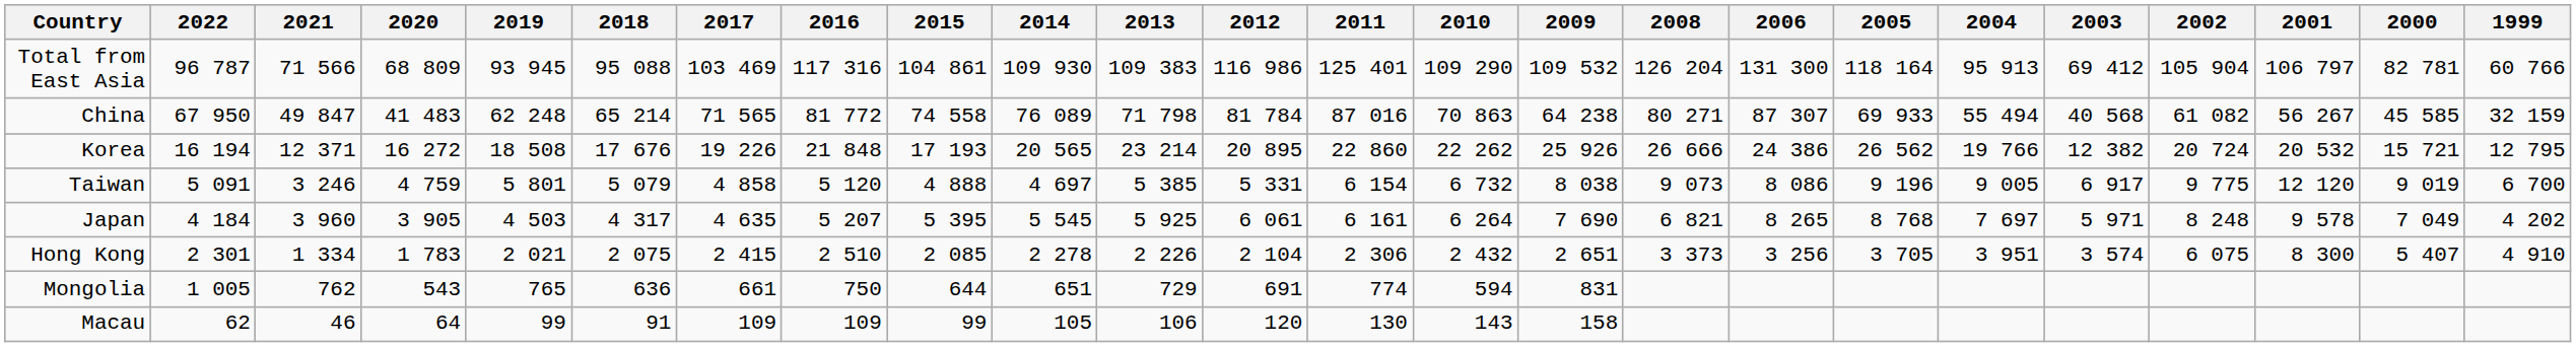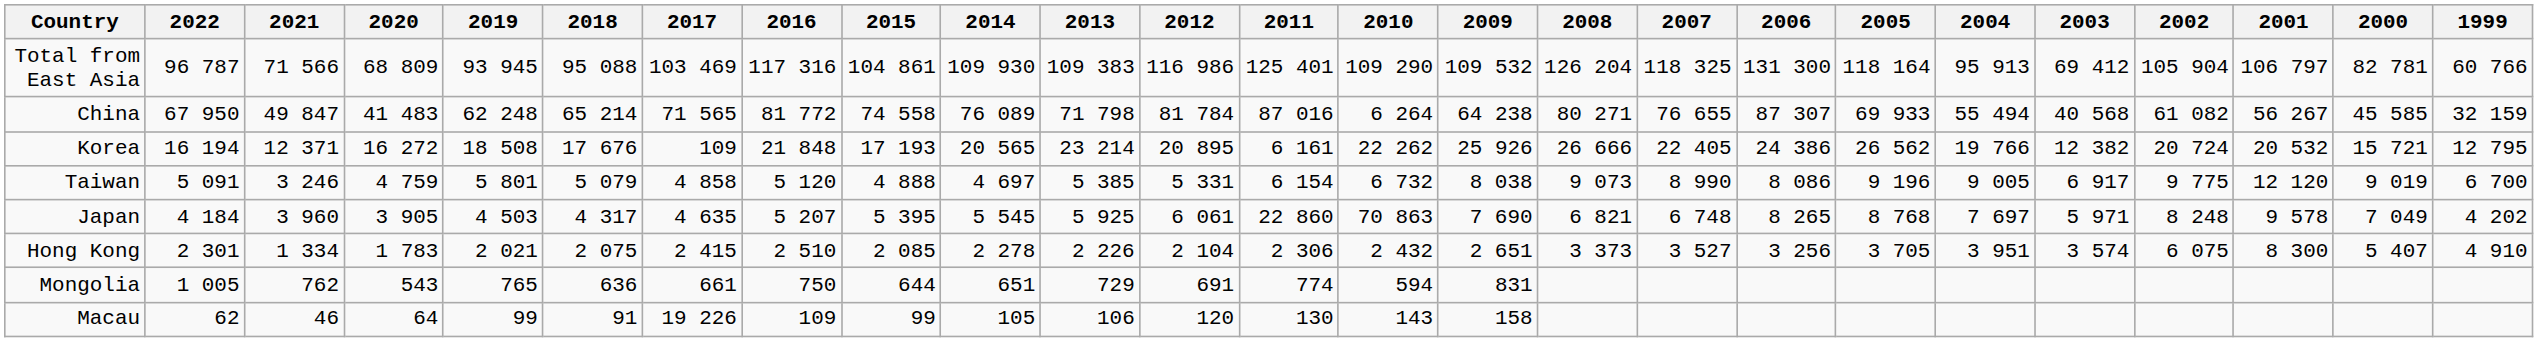+ column: 2007 | 118 325 | 76 655 | 22 405 | 8 990 | 6 748 | 3 527
China | 2010: 70 863 -> 6 264
Korea | 2017: 19 226 -> 109
Korea | 2011: 22 860 -> 6 161
Japan | 2011: 6 161 -> 22 860
Japan | 2010: 6 264 -> 70 863
Macau | 2017: 109 -> 19 226
